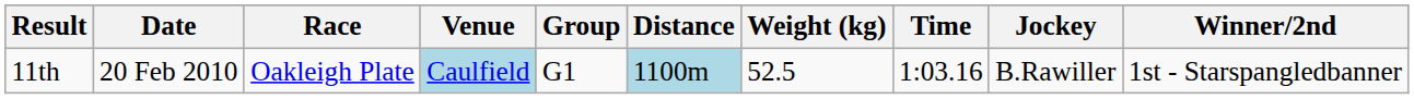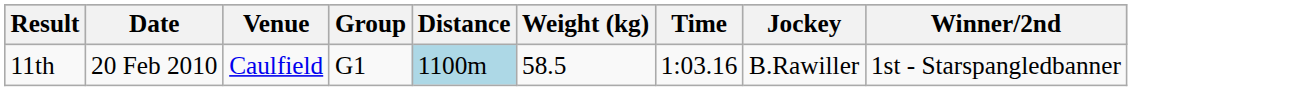- column: Race | Oakleigh Plate
11th | Venue: lightblue background -> no background
11th | Weight (kg): 52.5 -> 58.5
